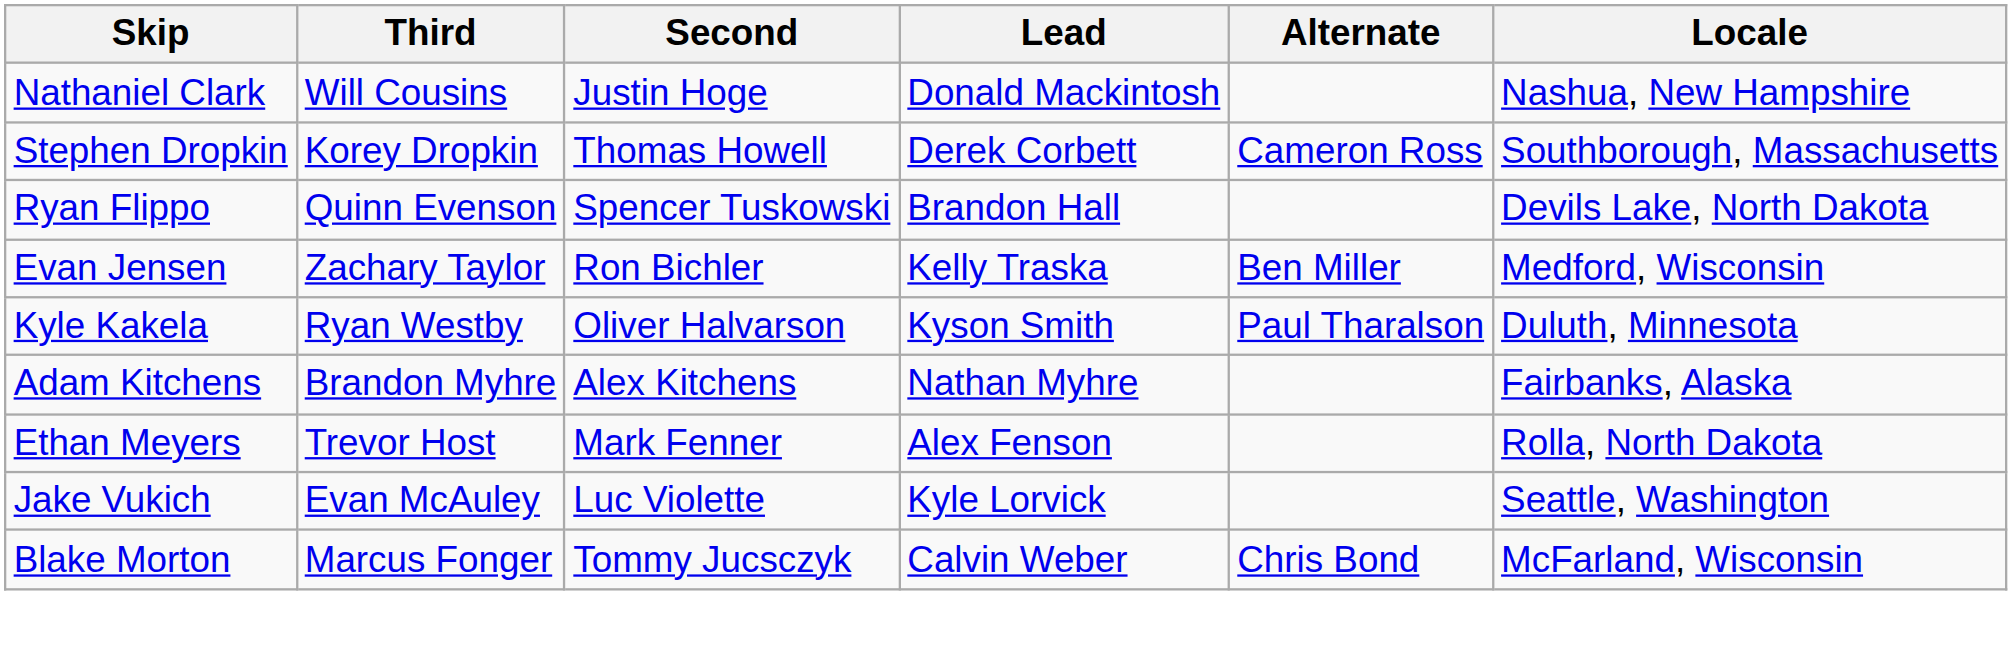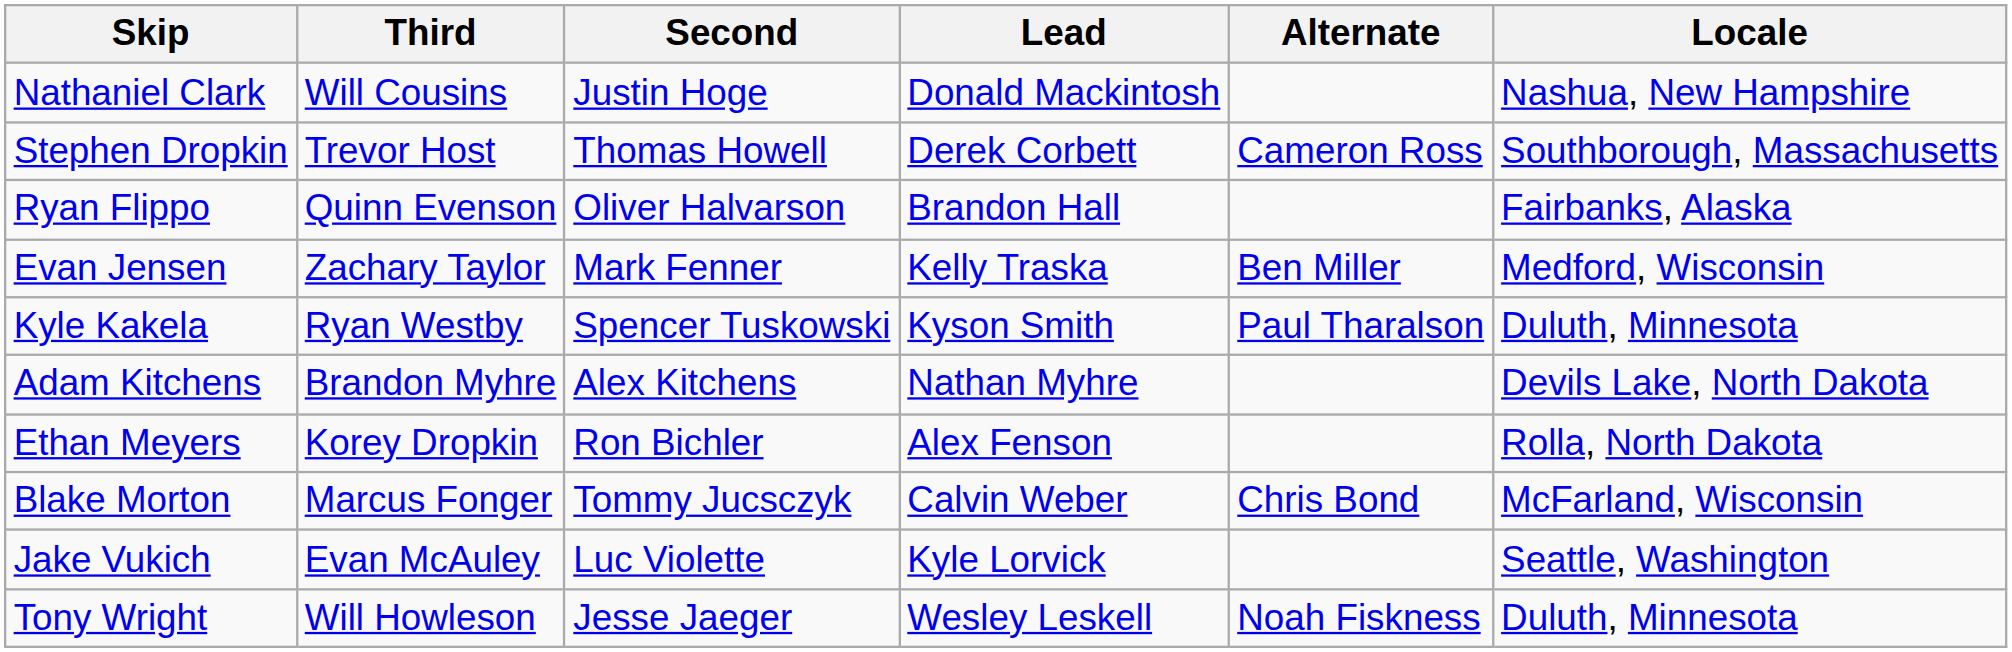Stephen Dropkin | Third: Korey Dropkin -> Trevor Host
Ryan Flippo | Second: Spencer Tuskowski -> Oliver Halvarson
Ryan Flippo | Locale: Devils Lake, North Dakota -> Fairbanks, Alaska
Evan Jensen | Second: Ron Bichler -> Mark Fenner
Kyle Kakela | Second: Oliver Halvarson -> Spencer Tuskowski
Adam Kitchens | Locale: Fairbanks, Alaska -> Devils Lake, North Dakota
Ethan Meyers | Third: Trevor Host -> Korey Dropkin
Ethan Meyers | Second: Mark Fenner -> Ron Bichler
rows swapped: Blake Morton <-> Jake Vukich
+ row: Tony Wright | Will Howleson | Jesse Jaeger | Wesley Leskell | Noah Fiskness | Duluth, Minnesota
